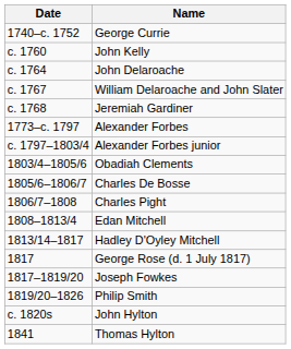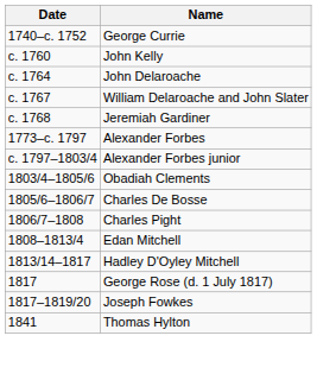- row: 1819/20–1826 | Philip Smith
- row: c. 1820s | John Hylton
